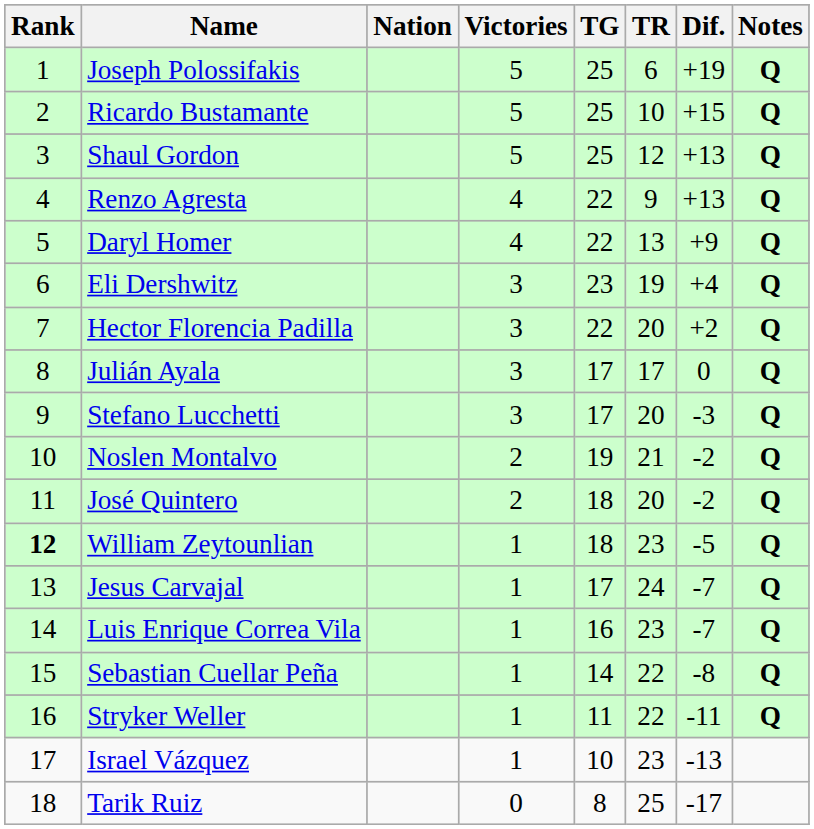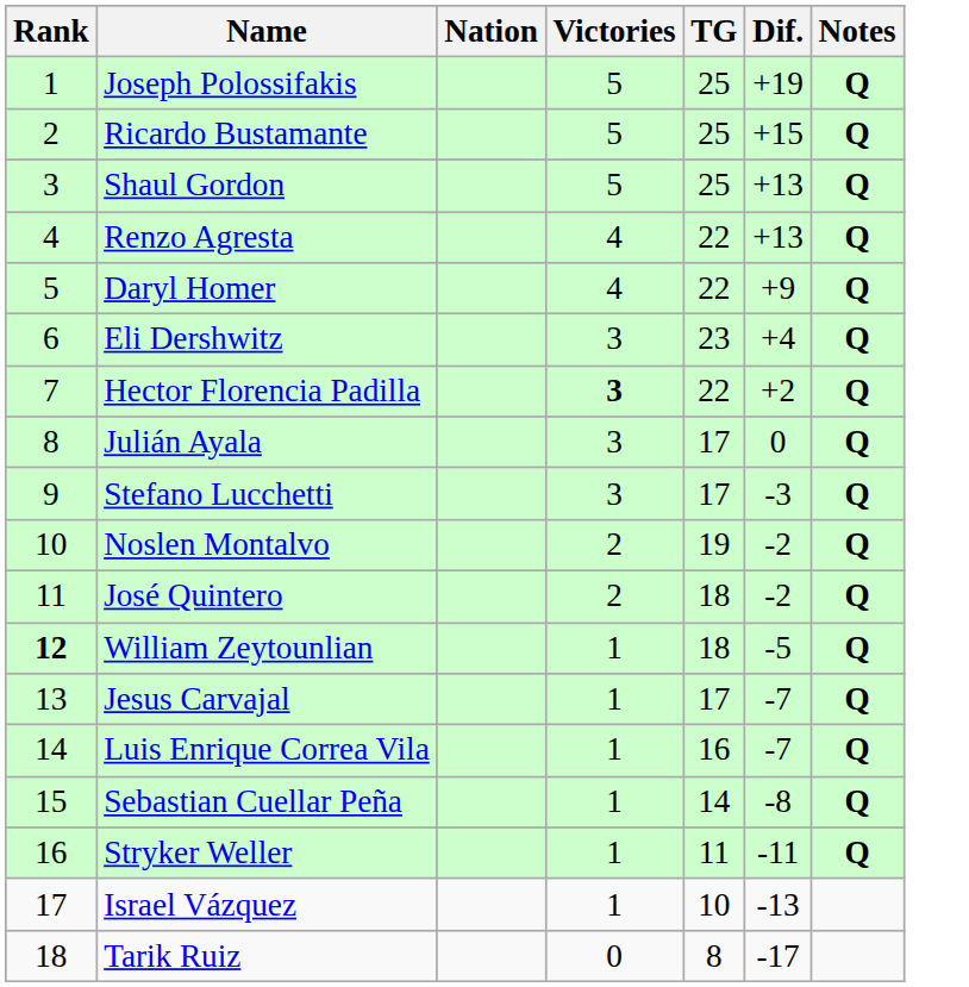- column: TR | 6 | 10 | 12 | 9 | 13 | 19 | 20 | 17 | 20 | 21 | 20 | 23 | 24 | 23 | 22 | 22 | 23 | 25
Hector Florencia Padilla | Victories: normal -> bold
